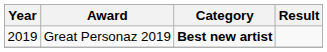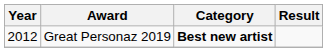Great Personaz 2019 | Year: 2019 -> 2012
